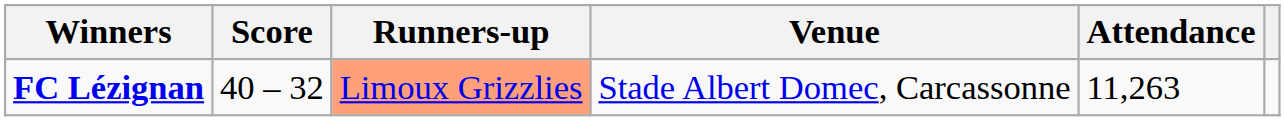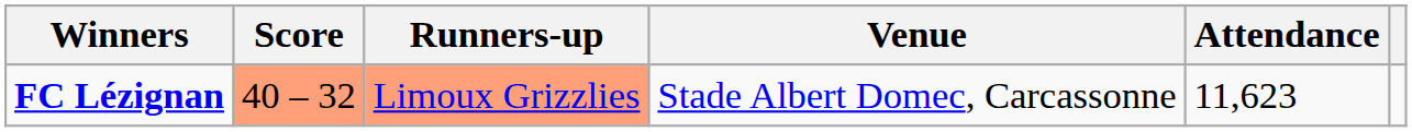FC Lézignan | Score: no background -> lightsalmon background
FC Lézignan | Attendance: 11,263 -> 11,623
